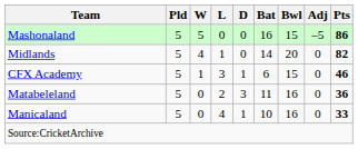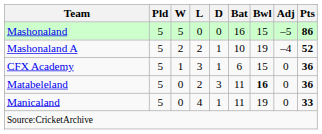- row: Midlands | 5 | 4 | 1 | 0 | 14 | 20 | 0 | 82
+ row: Mashonaland A | 5 | 2 | 2 | 1 | 10 | 19 | –4 | 52
CFX Academy | Pts: 46 -> 36
Matabeleland | Bwl: normal -> bold
Manicaland | Bat: 10 -> 11
Manicaland | Bwl: 16 -> 19
